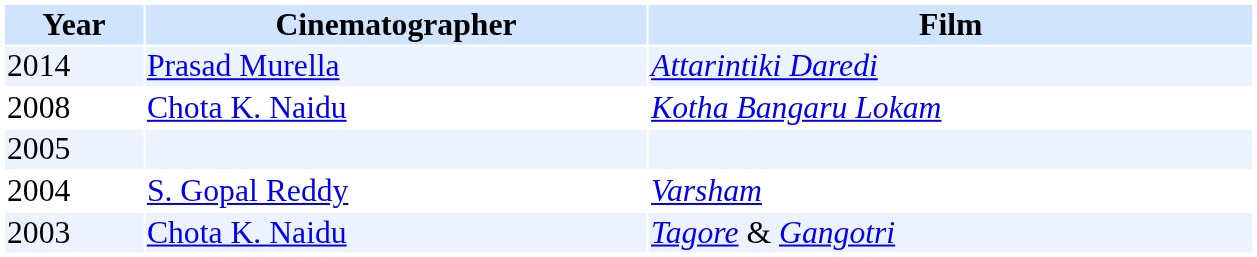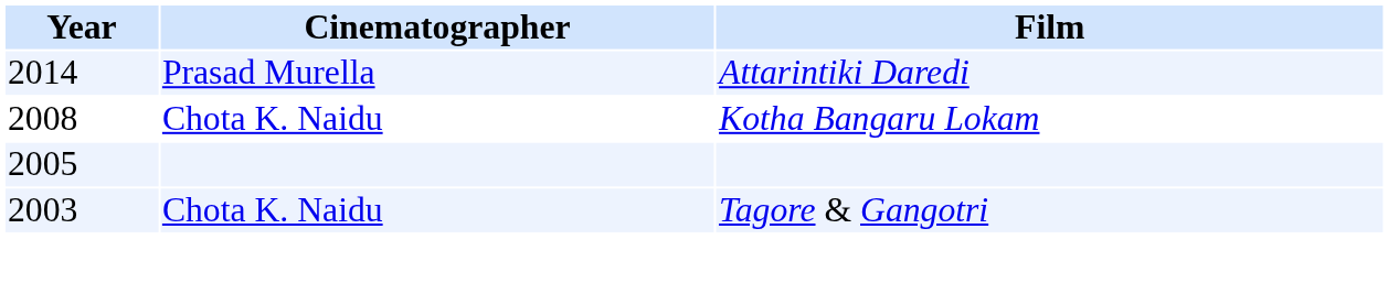- row: 2004 | S. Gopal Reddy | Varsham
